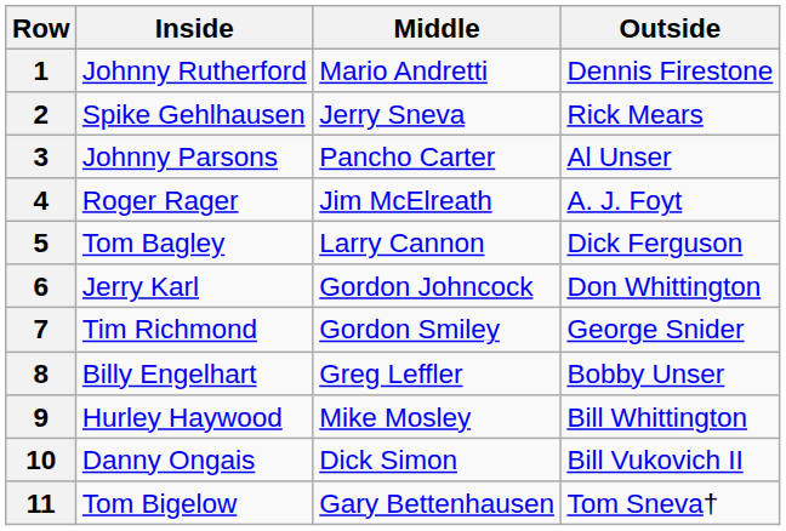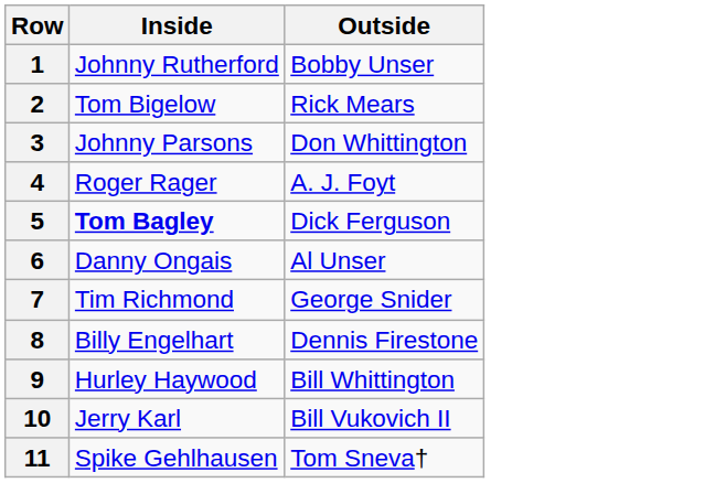- column: Middle | Mario Andretti | Jerry Sneva | Pancho Carter | Jim McElreath | Larry Cannon | Gordon Johncock | Gordon Smiley | Greg Leffler | Mike Mosley | Dick Simon | Gary Bettenhausen
1 | Outside: Dennis Firestone -> Bobby Unser
2 | Inside: Spike Gehlhausen -> Tom Bigelow
3 | Outside: Al Unser -> Don Whittington
5 | Inside: normal -> bold
6 | Inside: Jerry Karl -> Danny Ongais
6 | Outside: Don Whittington -> Al Unser
8 | Outside: Bobby Unser -> Dennis Firestone
10 | Inside: Danny Ongais -> Jerry Karl
11 | Inside: Tom Bigelow -> Spike Gehlhausen
